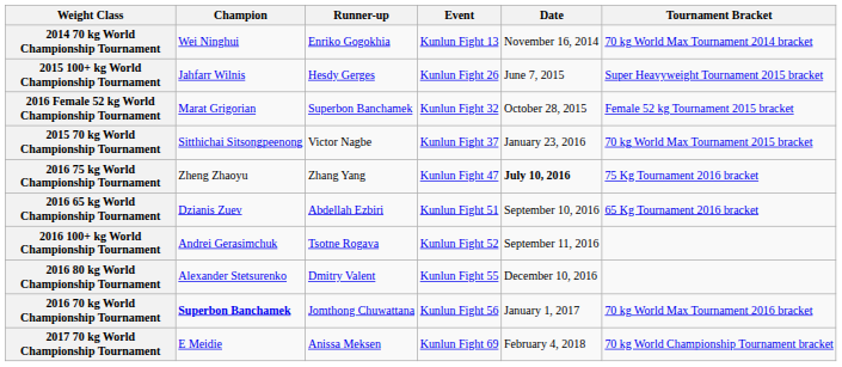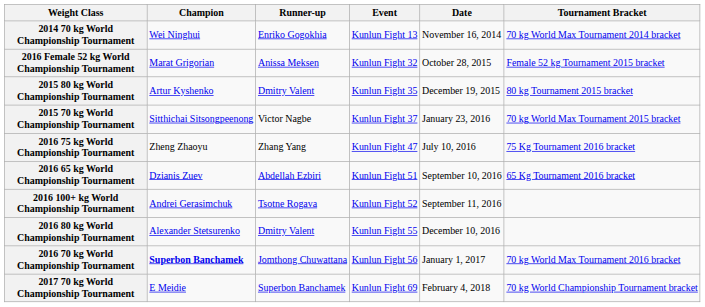- row: 2015 100+ kg World Championship Tournament | Jahfarr Wilnis | Hesdy Gerges | Kunlun Fight 26 | June 7, 2015 | Super Heavyweight Tournament 2015 bracket
2016 Female 52 kg World Championship Tournament | Runner-up: Superbon Banchamek -> Anissa Meksen
+ row: 2015 80 kg World Championship Tournament | Artur Kyshenko | Dmitry Valent | Kunlun Fight 35 | December 19, 2015 | 80 kg Tournament 2015 bracket
2016 75 kg World Championship Tournament | Date: bold -> normal
2017 70 kg World Championship Tournament | Runner-up: Anissa Meksen -> Superbon Banchamek
